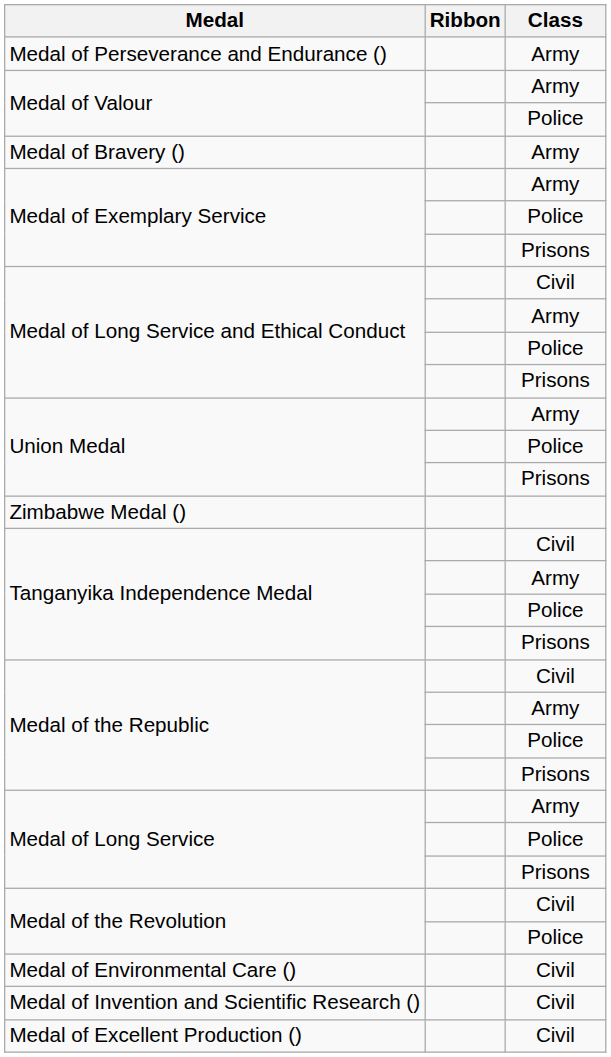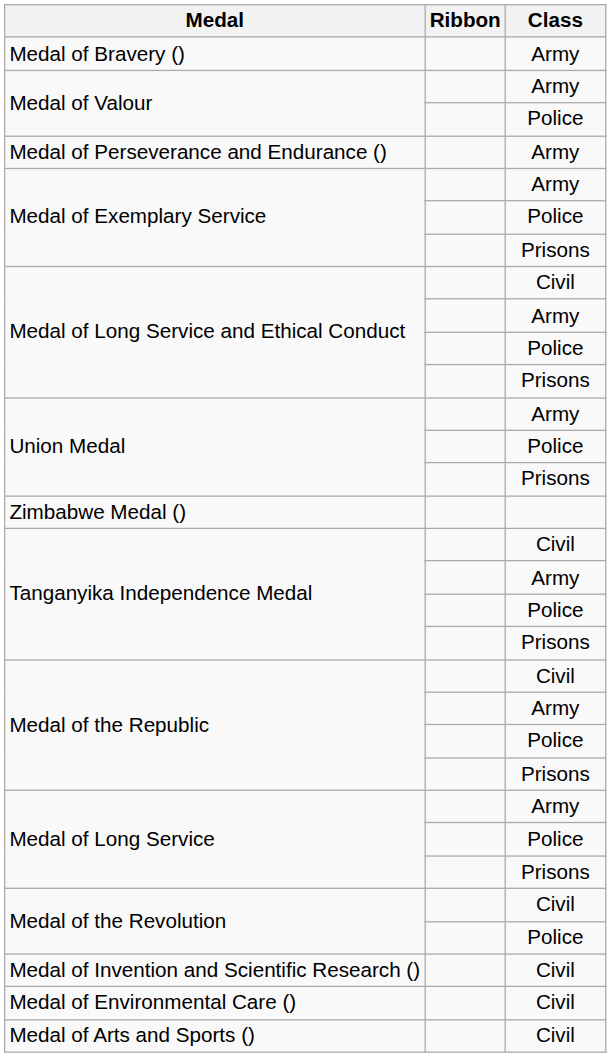rows swapped: Medal of Bravery () <-> Medal of Perseverance and Endurance ()
rows swapped: Medal of Environmental Care () <-> Medal of Invention and Scientific Research ()
+ row: Medal of Arts and Sports () | Civil
- row: Medal of Excellent Production () | Civil
